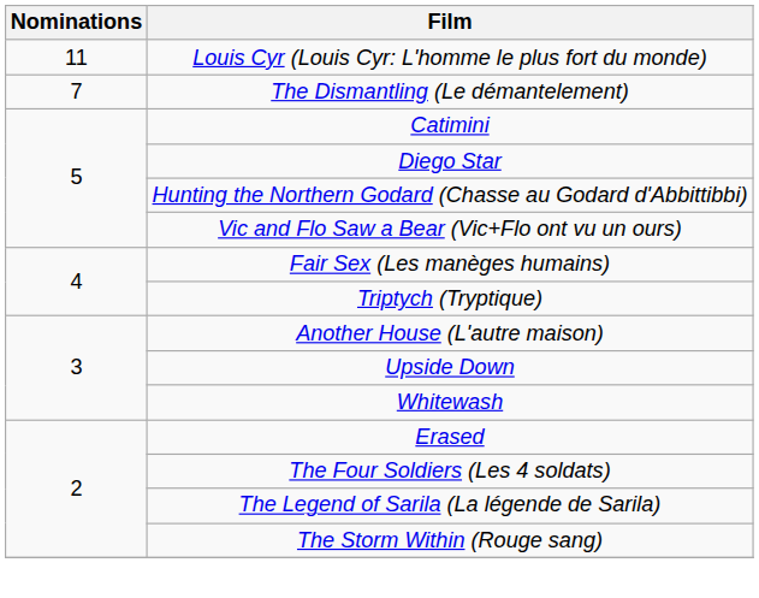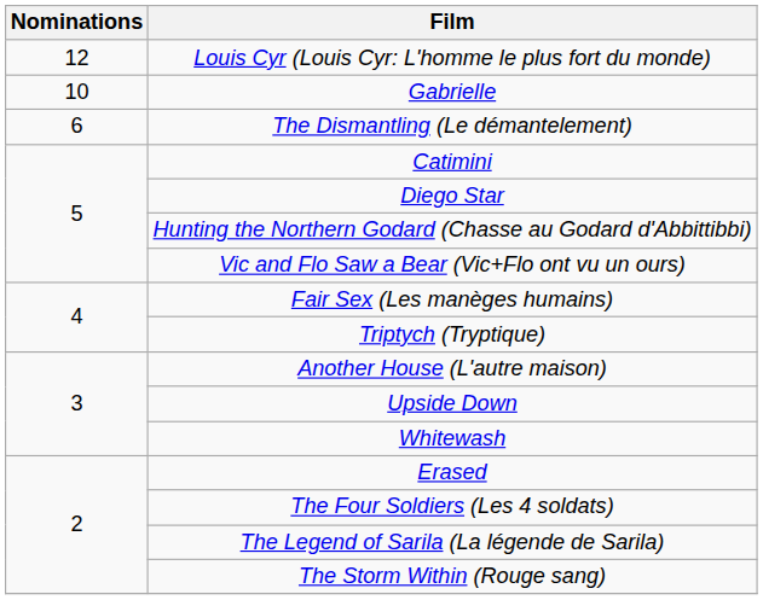Louis Cyr (Louis Cyr: L'homme le plus fort du monde) | Nominations: 11 -> 12
+ row: 10 | Gabrielle
The Dismantling (Le démantelement) | Nominations: 7 -> 6
